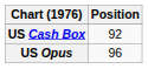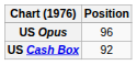rows swapped: US Cash Box <-> US Opus
